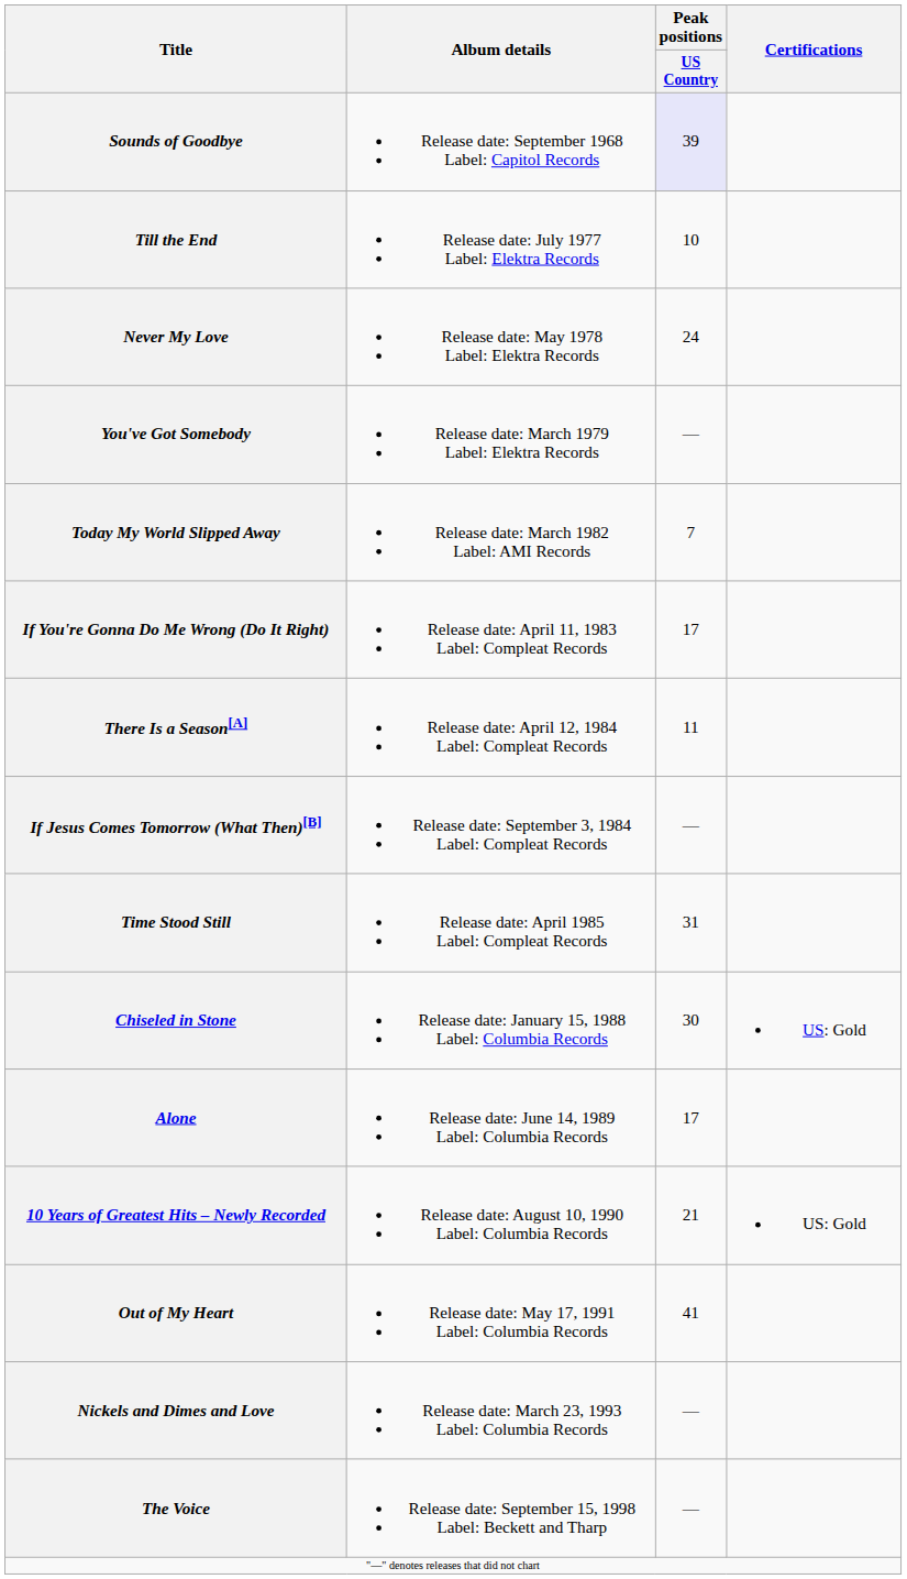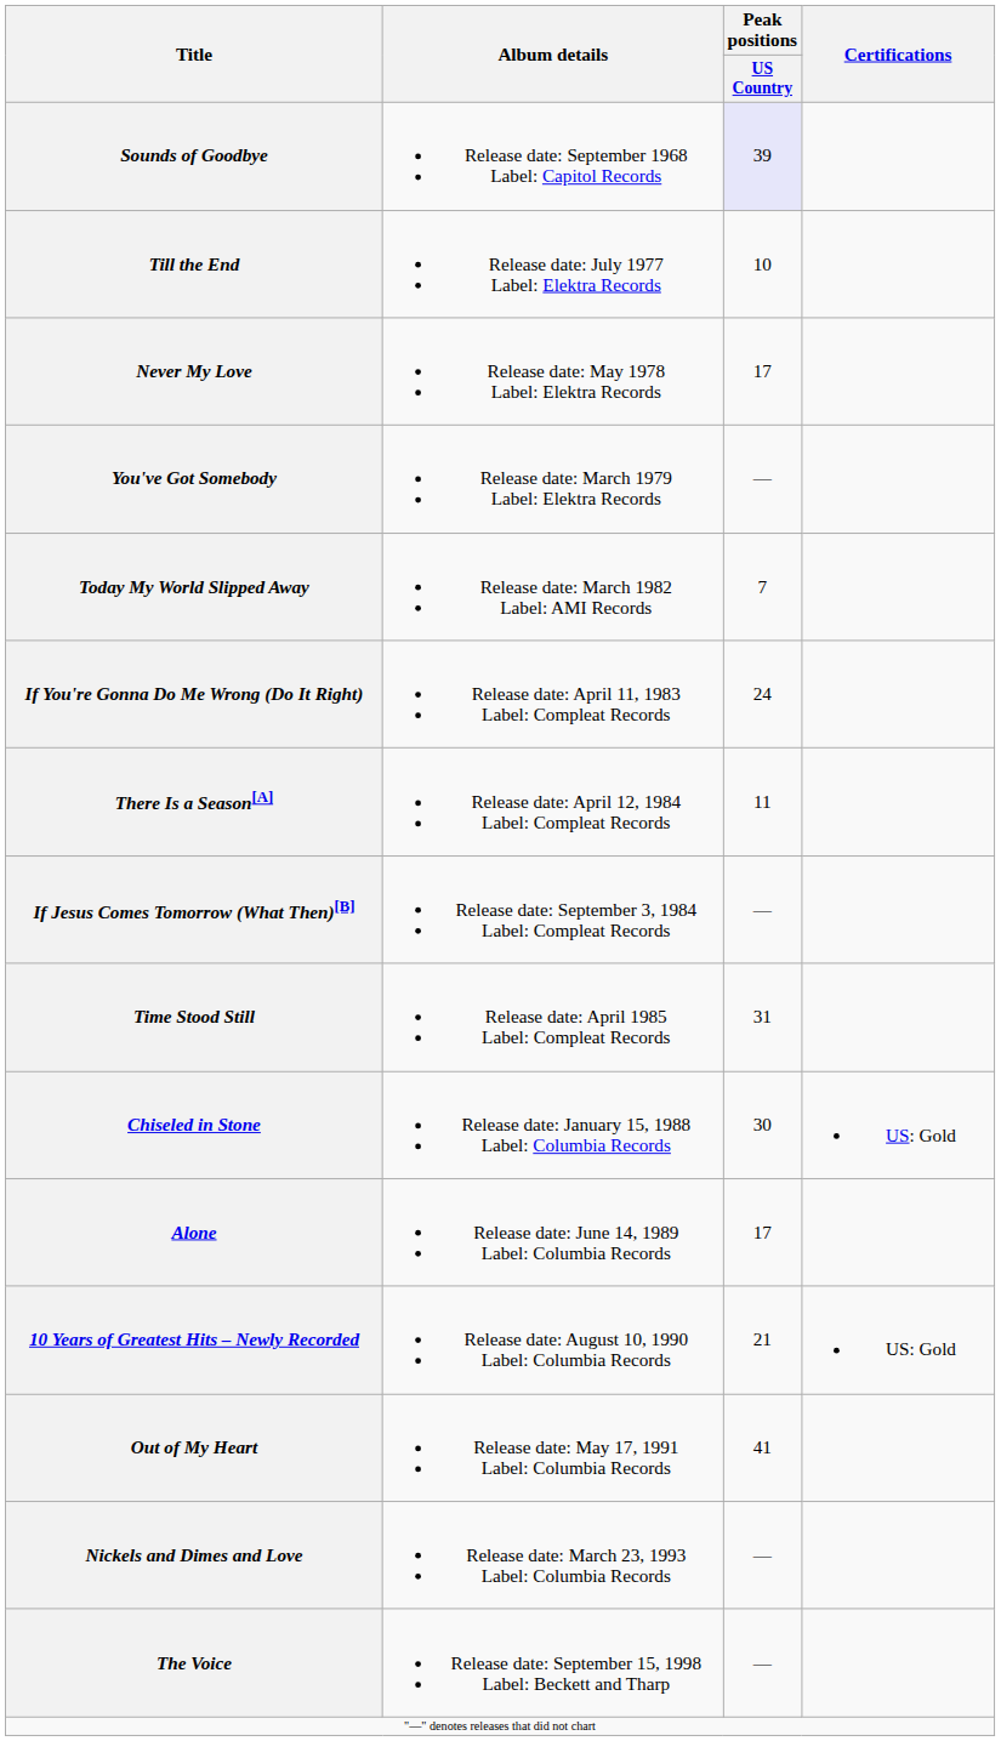Never My Love | Peak positions / US Country: 24 -> 17
If You're Gonna Do Me Wrong (Do It Right) | Peak positions / US Country: 17 -> 24
